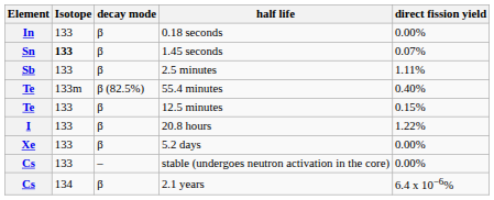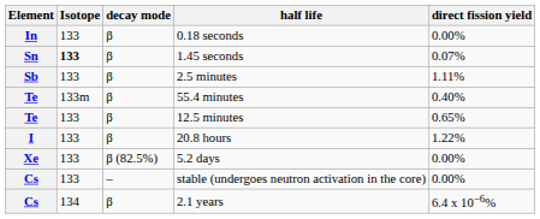55.4 minutes | decay mode: β (82.5%) -> β
12.5 minutes | direct fission yield: 0.15% -> 0.65%
5.2 days | decay mode: β -> β (82.5%)
